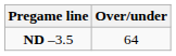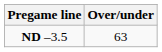ND –3.5 | Over/under: 64 -> 63
